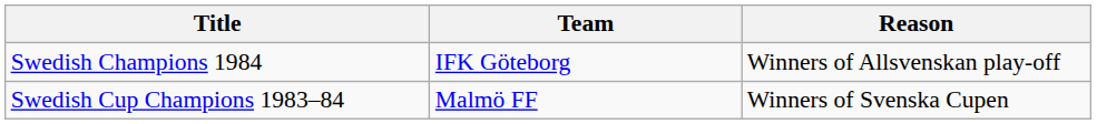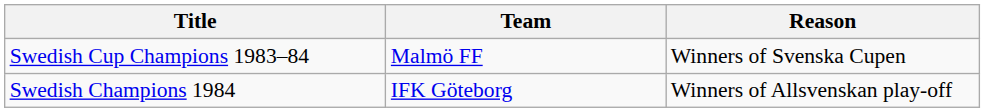rows swapped: Swedish Champions 1984 <-> Swedish Cup Champions 1983–84
